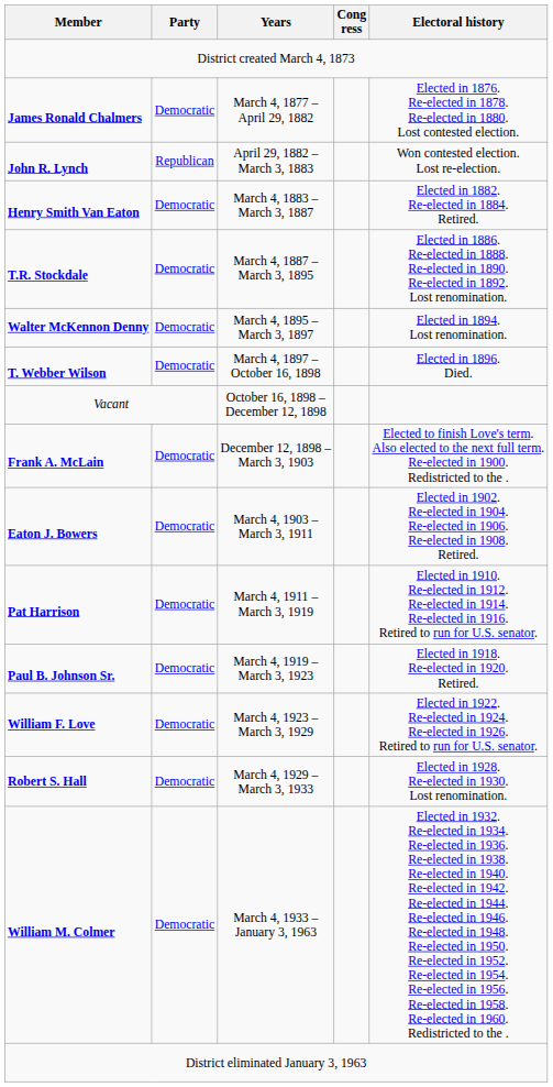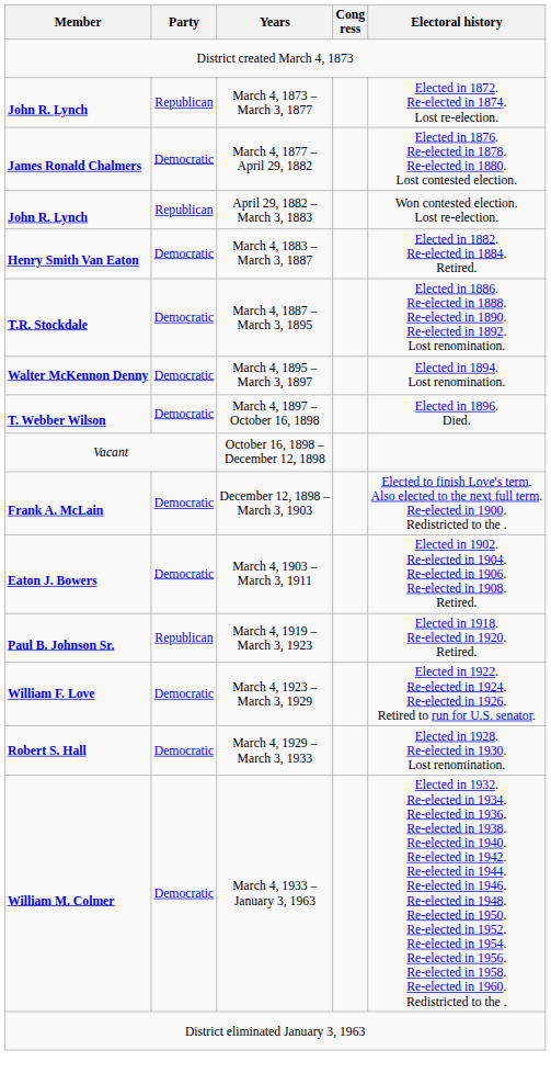+ row: John R. Lynch | Republican | March 4, 1873 – March 3, 1877 | Elected in 1872. Re-elected in 1874. Lost re-election.
- row: Pat Harrison | Democratic | March 4, 1911 – March 3, 1919 | Elected in 1910. Re-elected in 1912. Re-elected in 1914. Re-elected in 1916. Retired to run for U.S. senator.
March 4, 1919 – March 3, 1923 | Party: Democratic -> Republican
